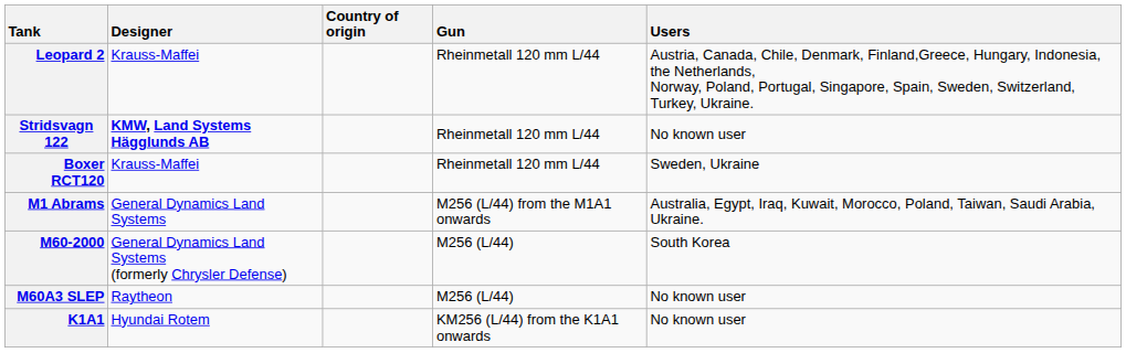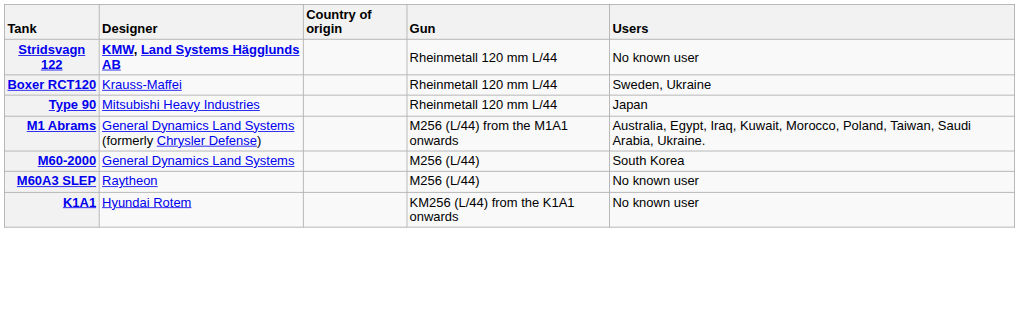- row: Leopard 2 | Krauss-Maffei | Rheinmetall 120 mm L/44 | Austria, Canada, Chile, Denmark, Finland,Greece, Hungary, Indonesia, the Netherlands, Norway, Poland, Portugal, Singapore, Spain, Sweden, Switzerland, Turkey, Ukraine.
+ row: Type 90 | Mitsubishi Heavy Industries | Rheinmetall 120 mm L/44 | Japan
M1 Abrams | Designer: General Dynamics Land Systems -> General Dynamics Land Systems (formerly Chrysler Defense)
M60-2000 | Designer: General Dynamics Land Systems (formerly Chrysler Defense) -> General Dynamics Land Systems
